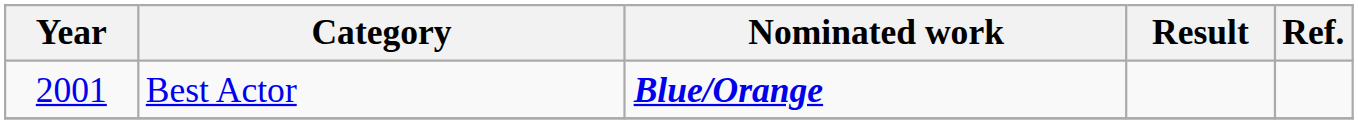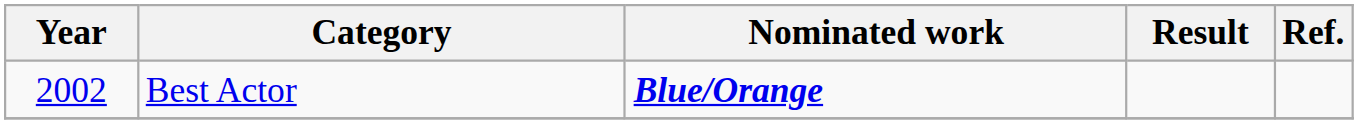Best Actor | Year: 2001 -> 2002
